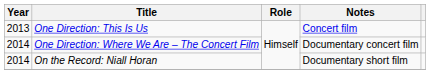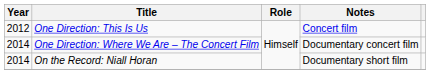One Direction: This Is Us | Year: 2013 -> 2012
